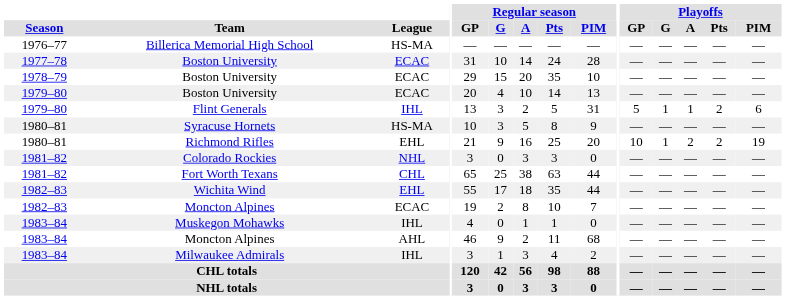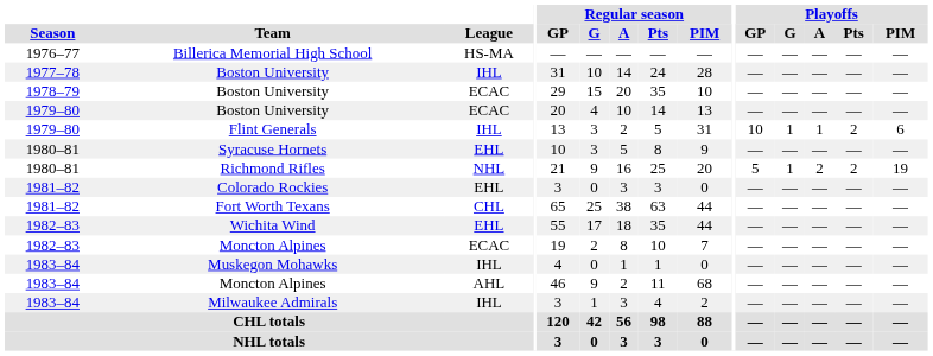1977–78 / Boston University | League: ECAC -> IHL
Flint Generals | Playoffs / GP: 5 -> 10
Syracuse Hornets | League: HS-MA -> EHL
Richmond Rifles | League: EHL -> NHL
Richmond Rifles | Playoffs / GP: 10 -> 5
Colorado Rockies | League: NHL -> EHL
